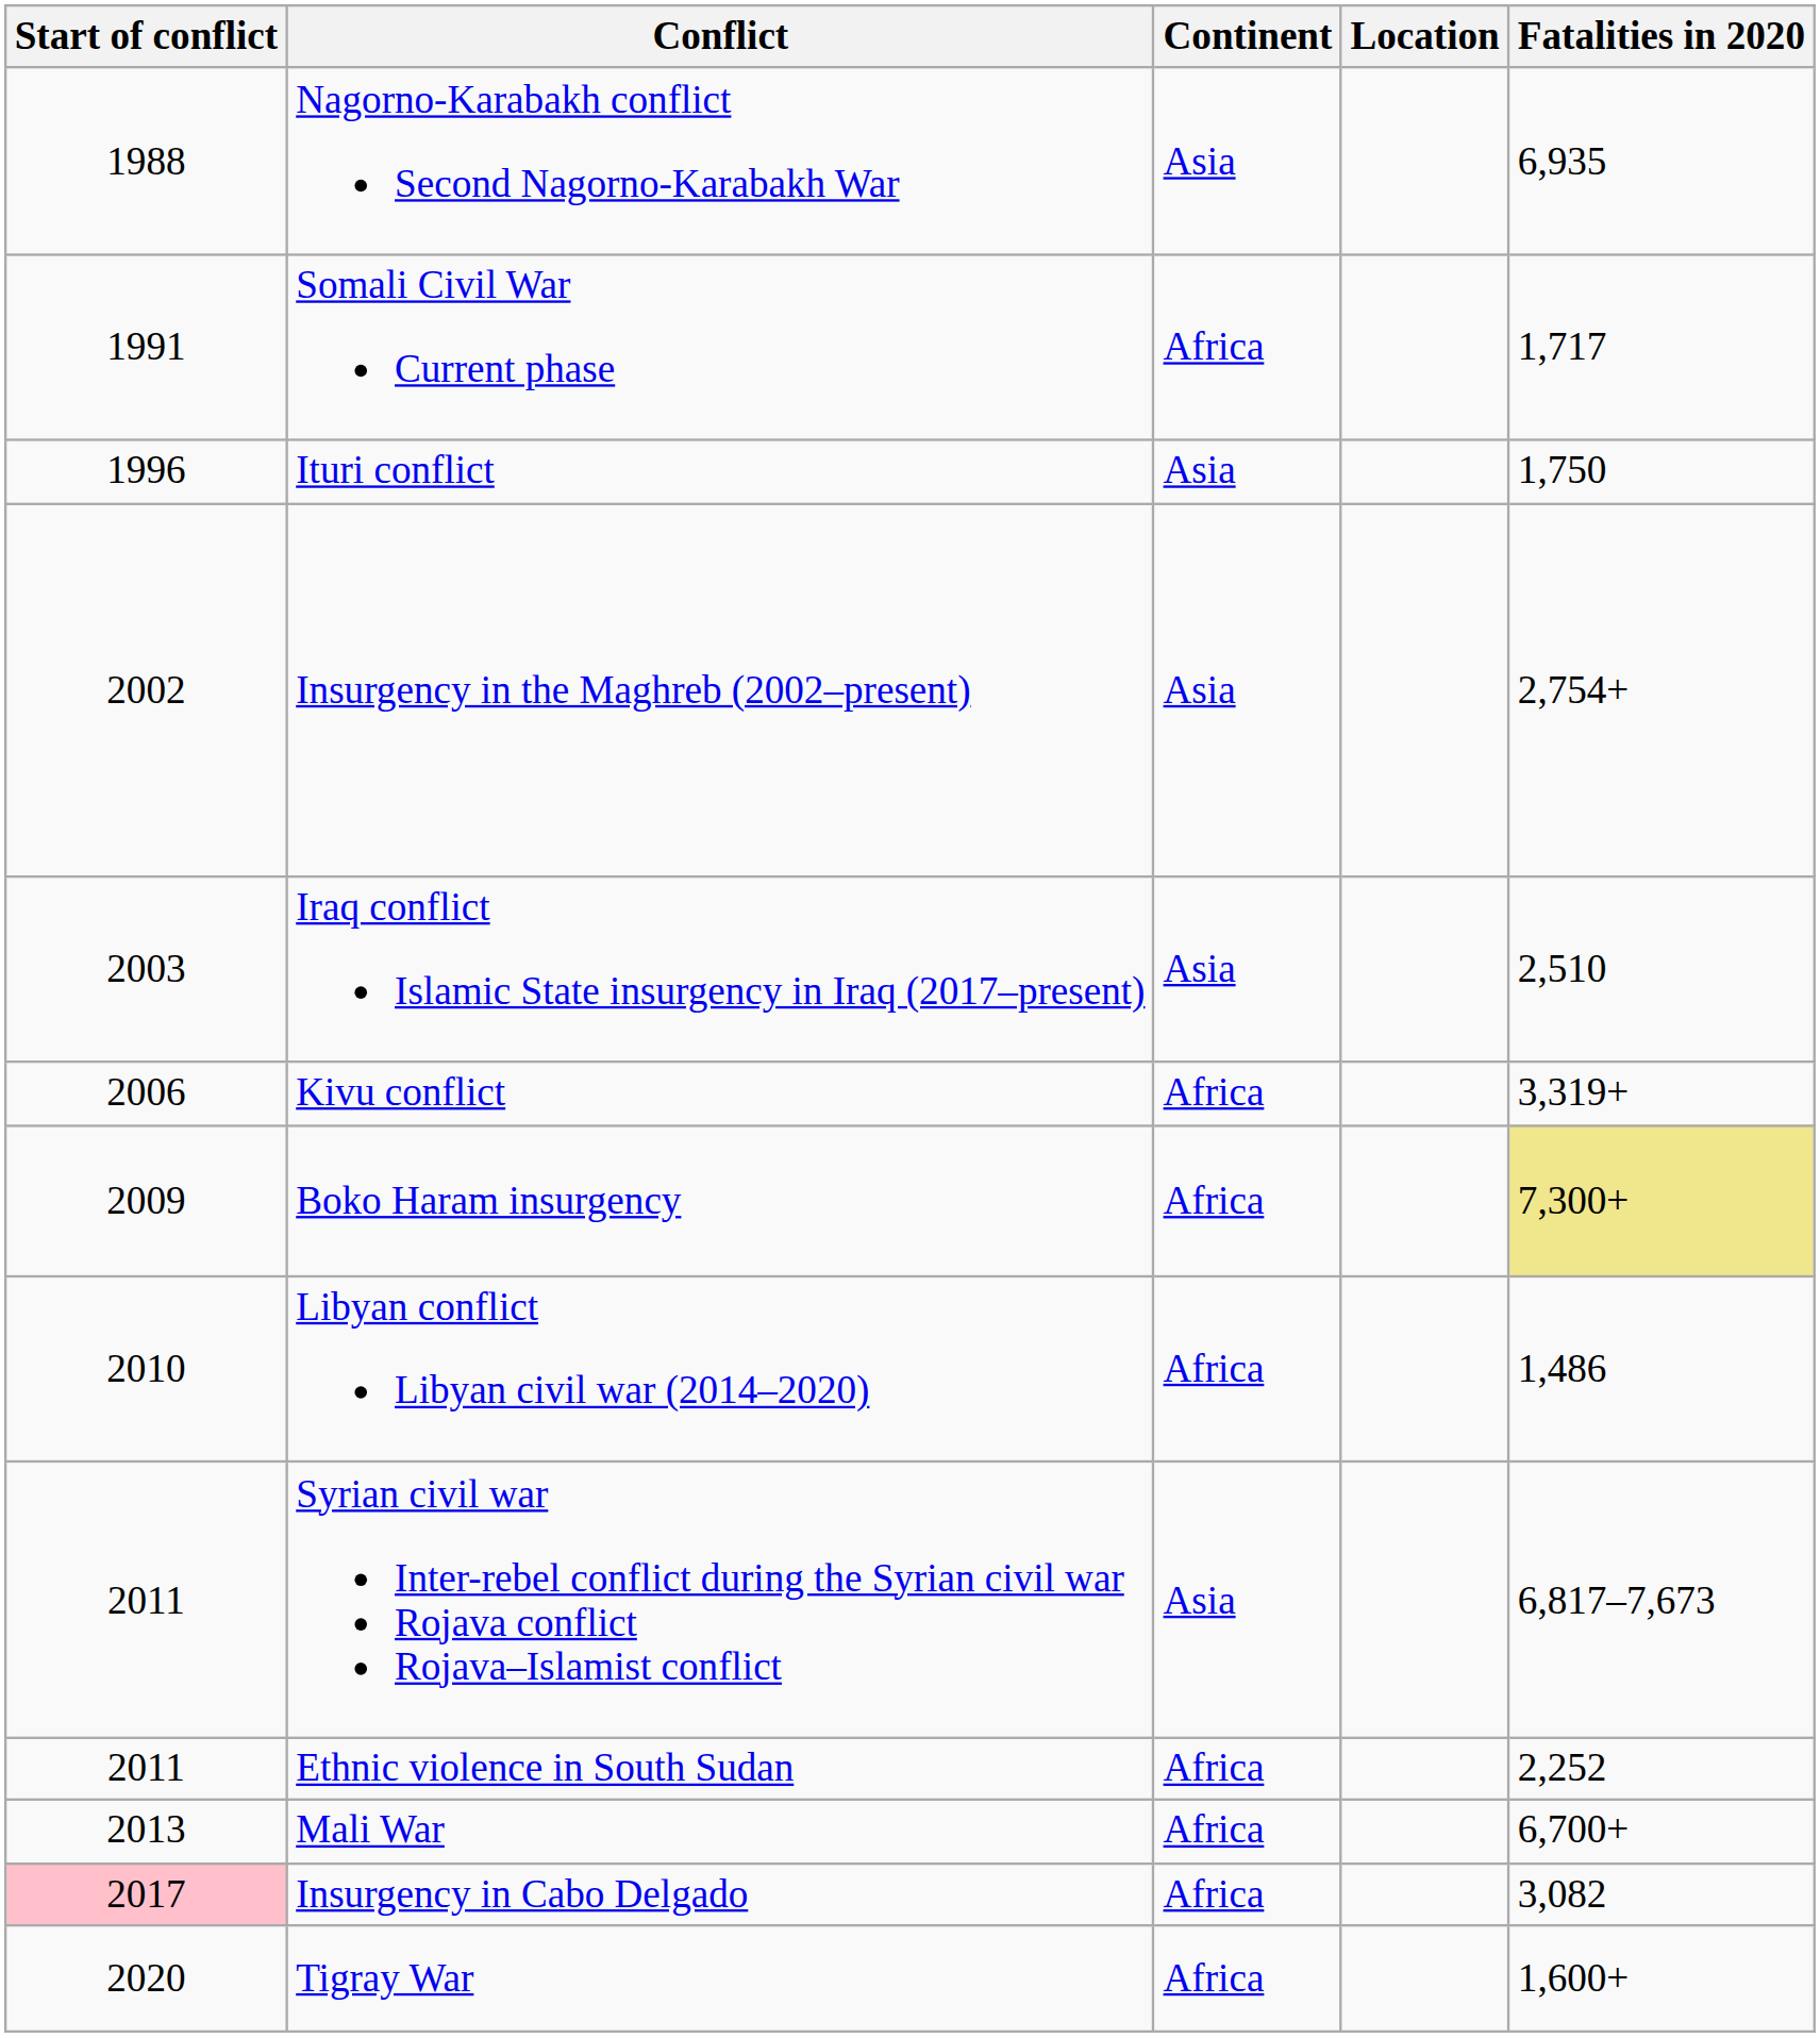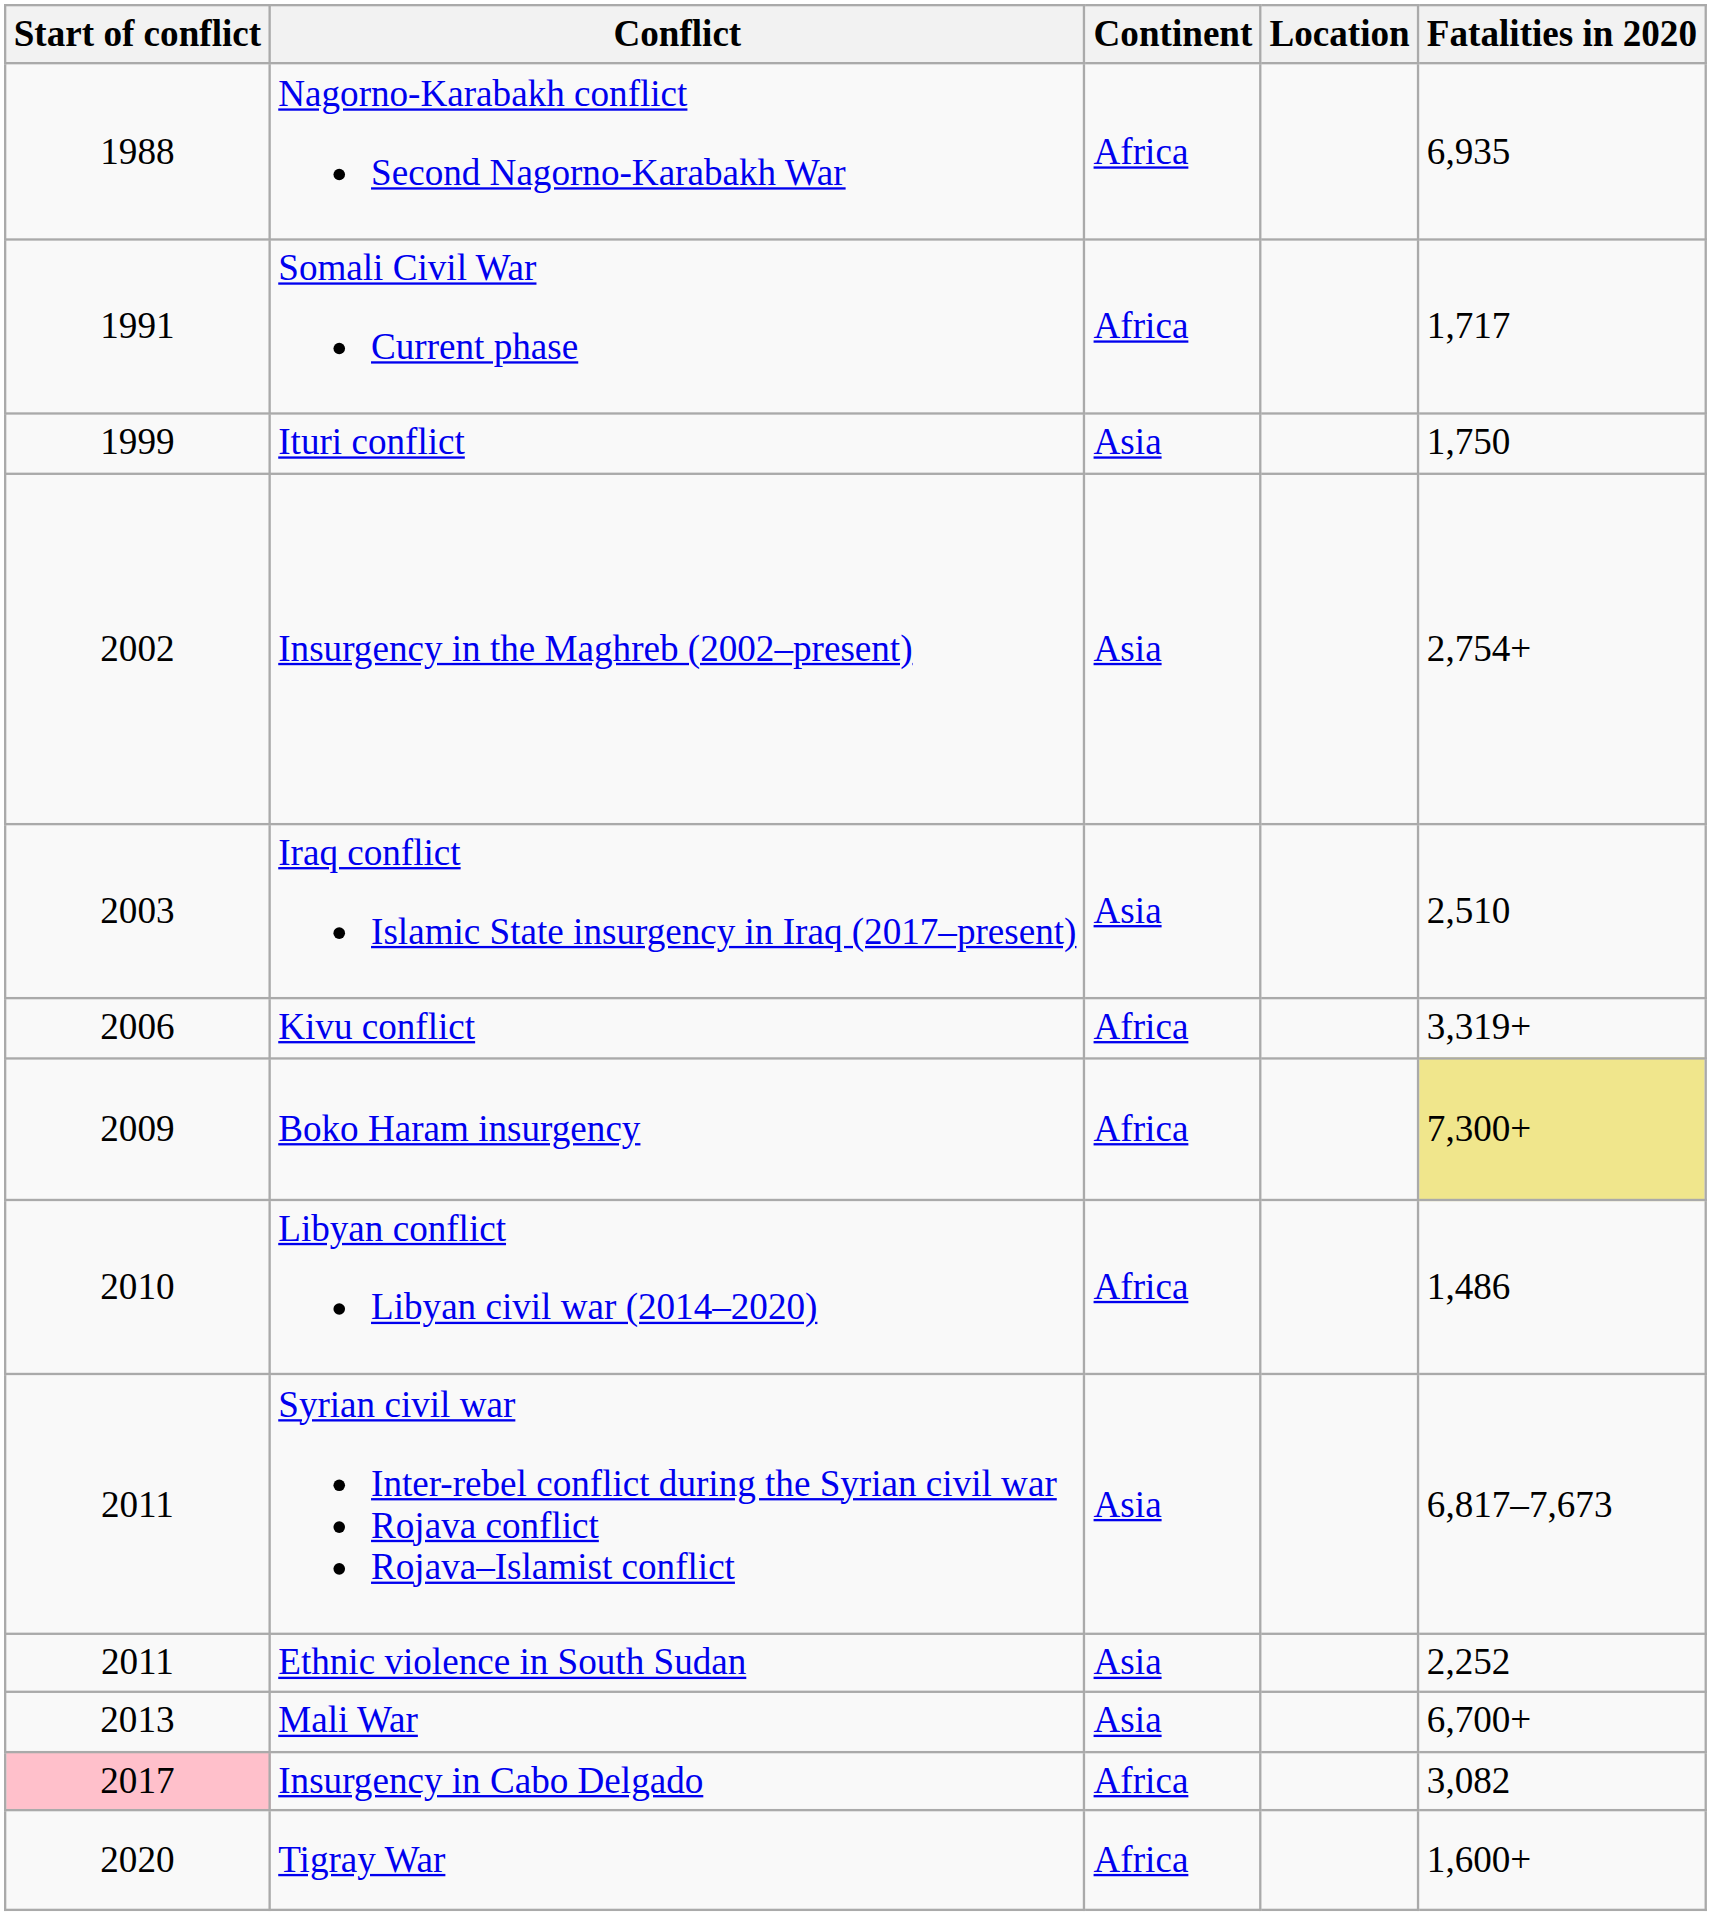Nagorno-Karabakh conflict Second Nagorno-Karabakh War | Continent: Asia -> Africa
Ituri conflict | Start of conflict: 1996 -> 1999
Ethnic violence in South Sudan | Continent: Africa -> Asia
Mali War | Continent: Africa -> Asia
